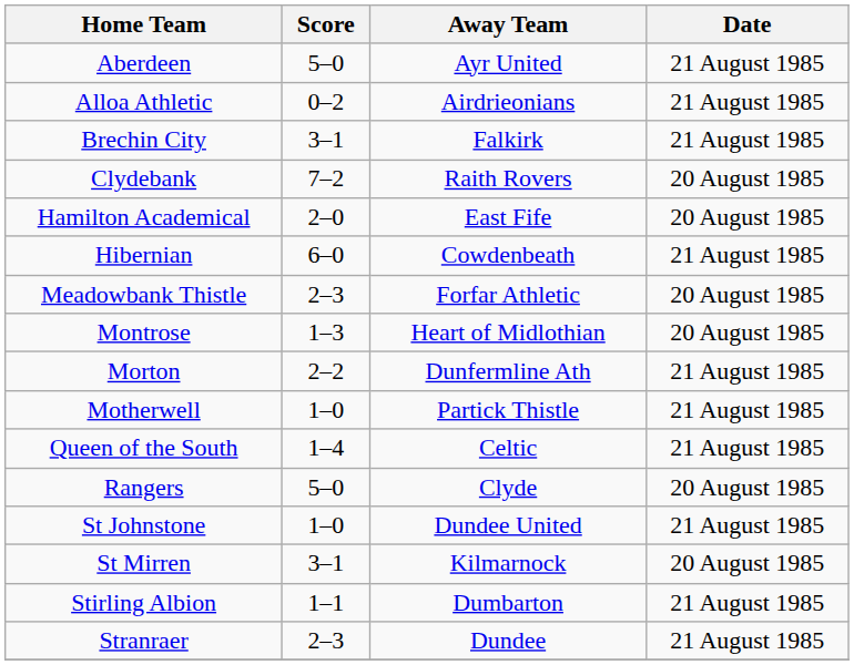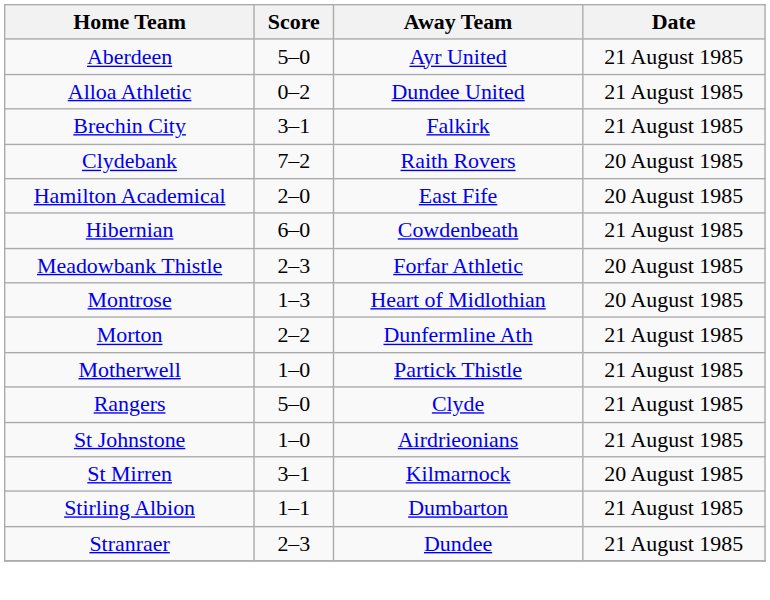Alloa Athletic | Away Team: Airdrieonians -> Dundee United
- row: Queen of the South | 1–4 | Celtic | 21 August 1985
Rangers | Date: 20 August 1985 -> 21 August 1985
St Johnstone | Away Team: Dundee United -> Airdrieonians
